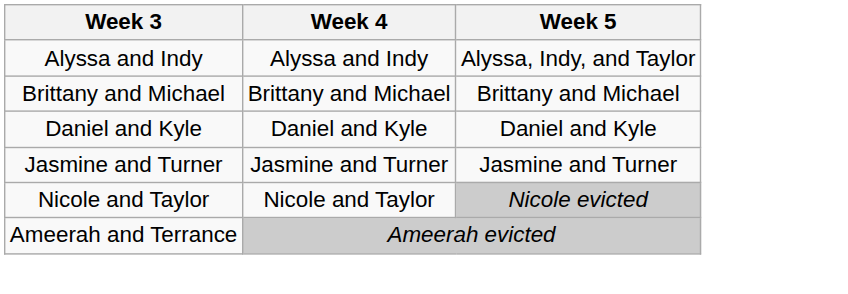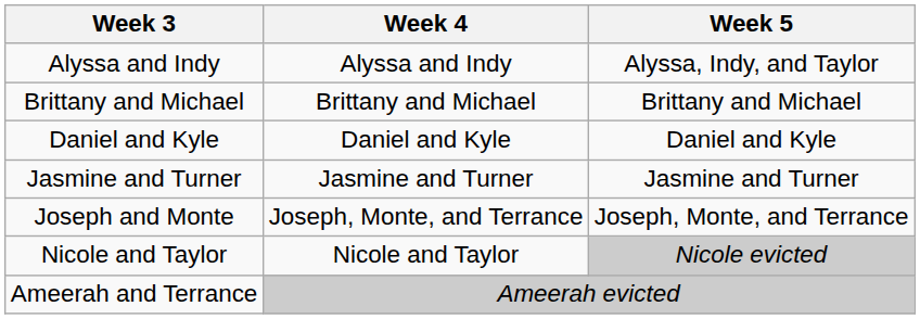+ row: Joseph and Monte | Joseph, Monte, and Terrance | Joseph, Monte, and Terrance
